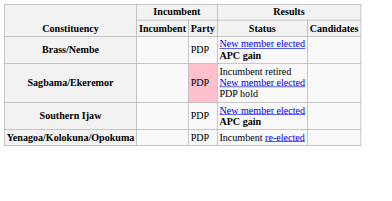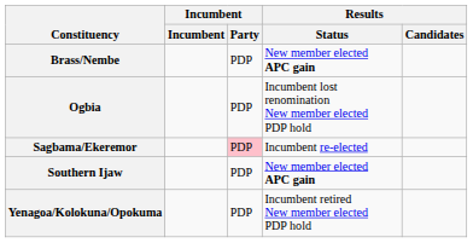+ row: Ogbia | PDP | Incumbent lost renomination New member elected PDP hold
Sagbama/Ekeremor | Results / Status: Incumbent retired New member elected PDP hold -> Incumbent re-elected
Yenagoa/Kolokuna/Opokuma | Results / Status: Incumbent re-elected -> Incumbent retired New member elected PDP hold
